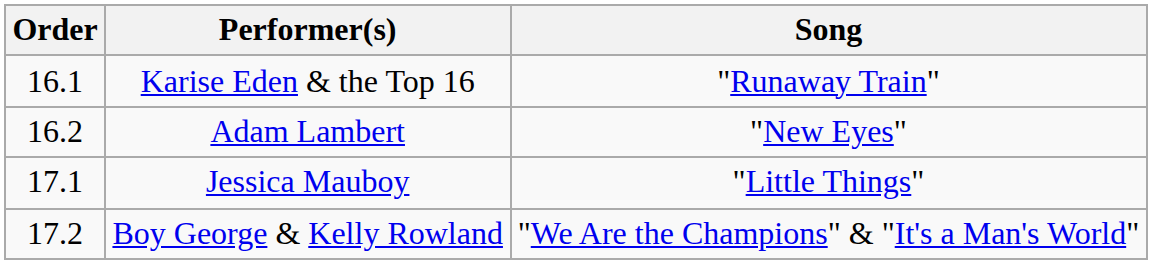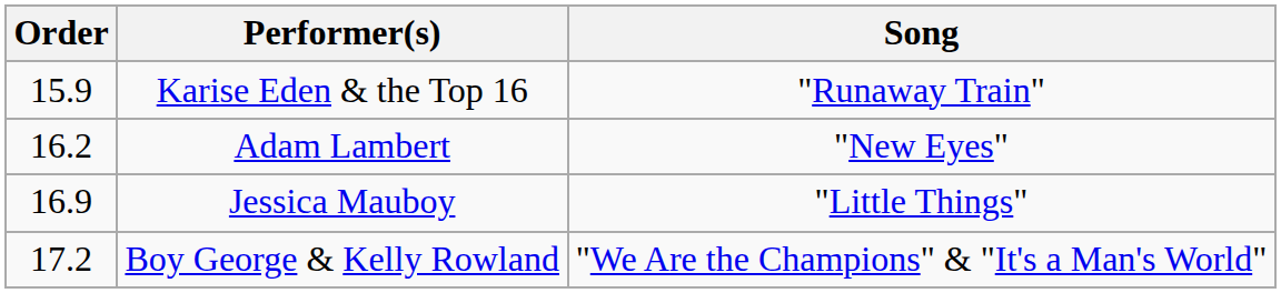Karise Eden & the Top 16 | Order: 16.1 -> 15.9
Jessica Mauboy | Order: 17.1 -> 16.9
